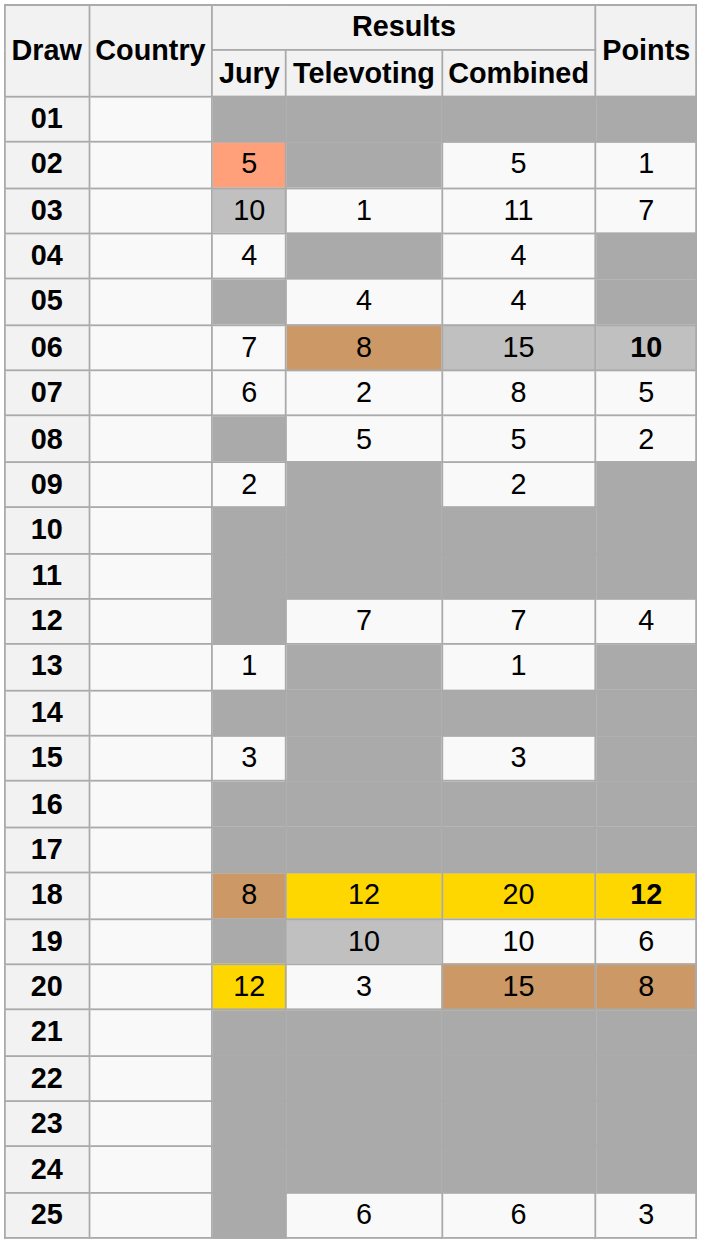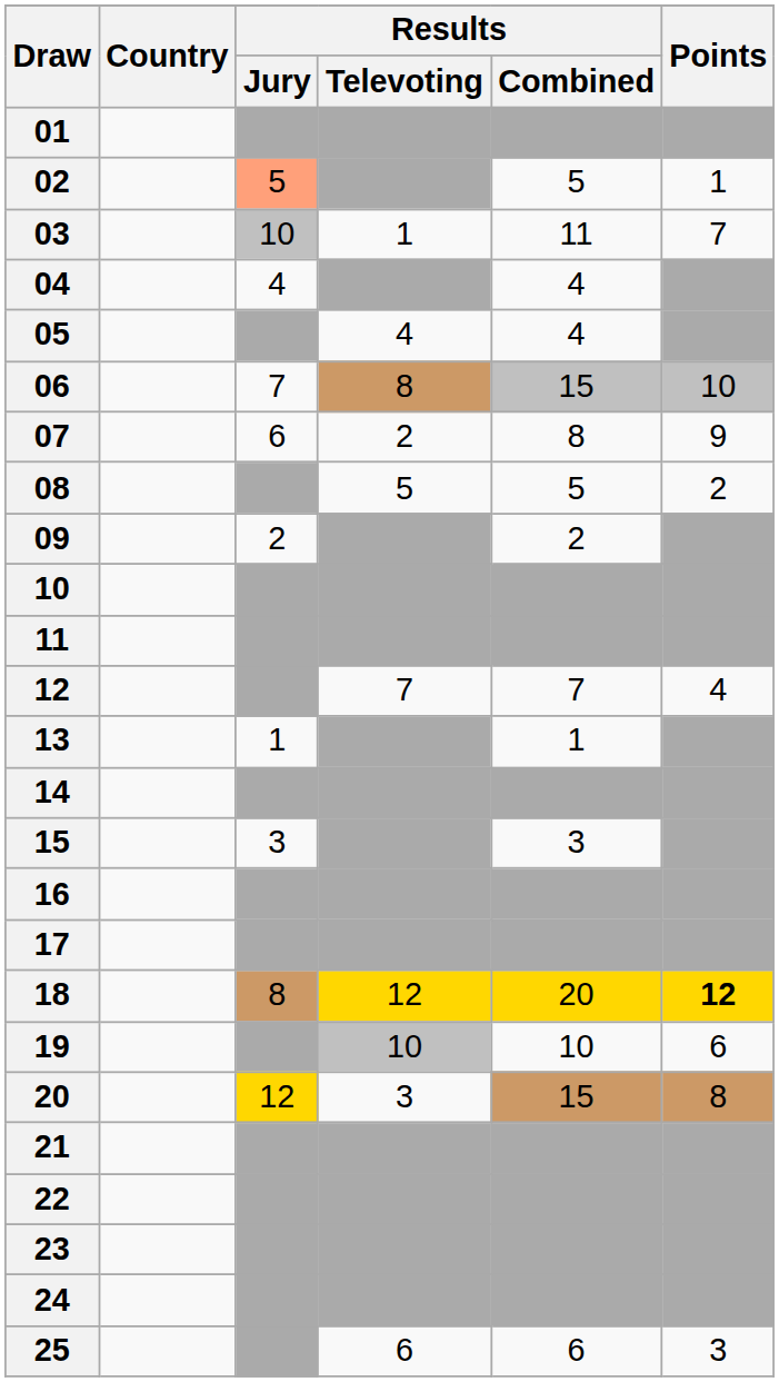06 | Points: bold -> normal
07 | Points: 5 -> 9
